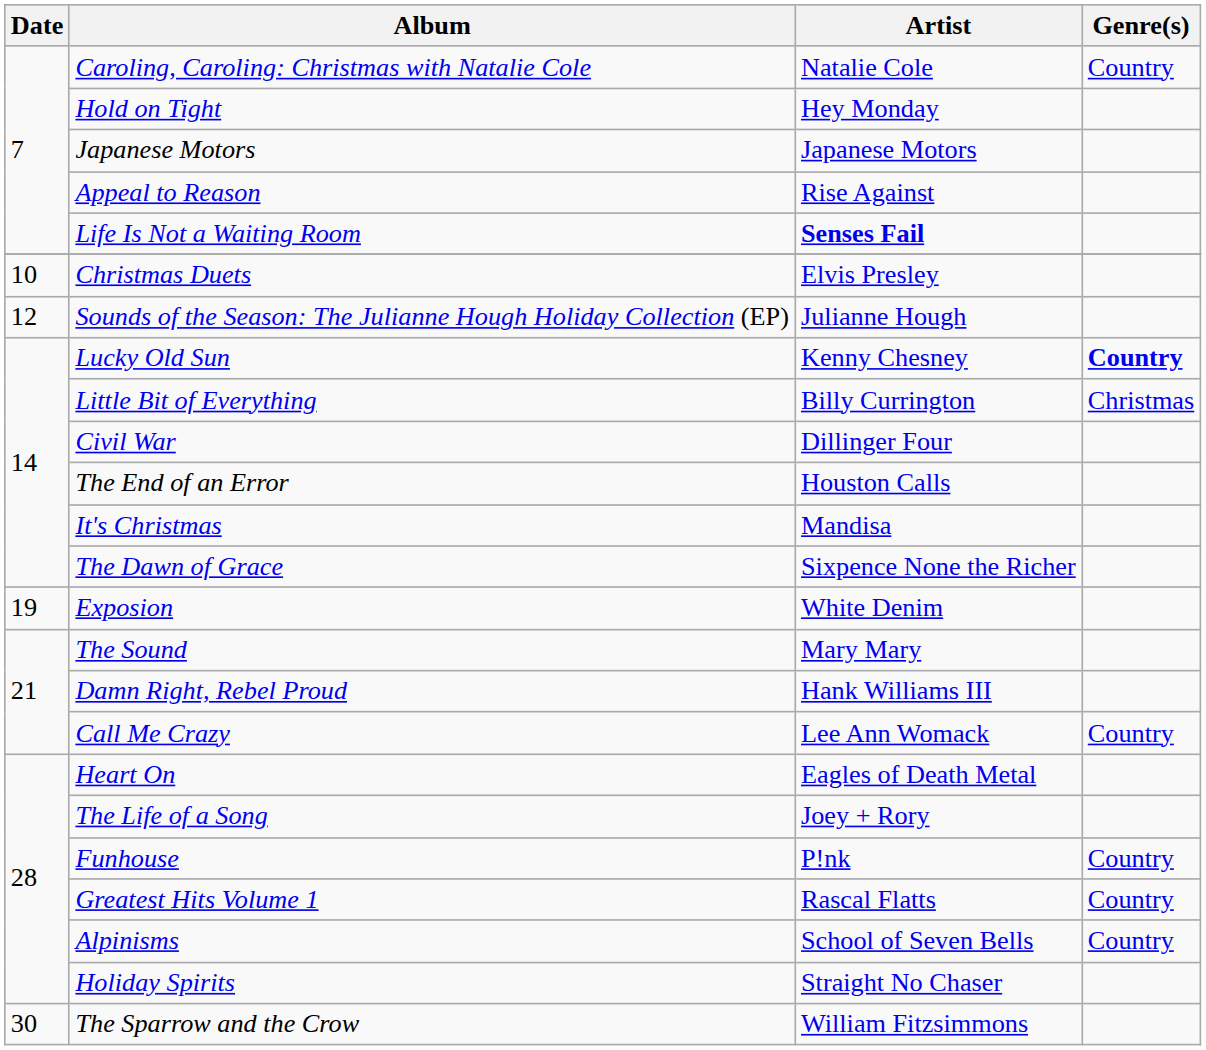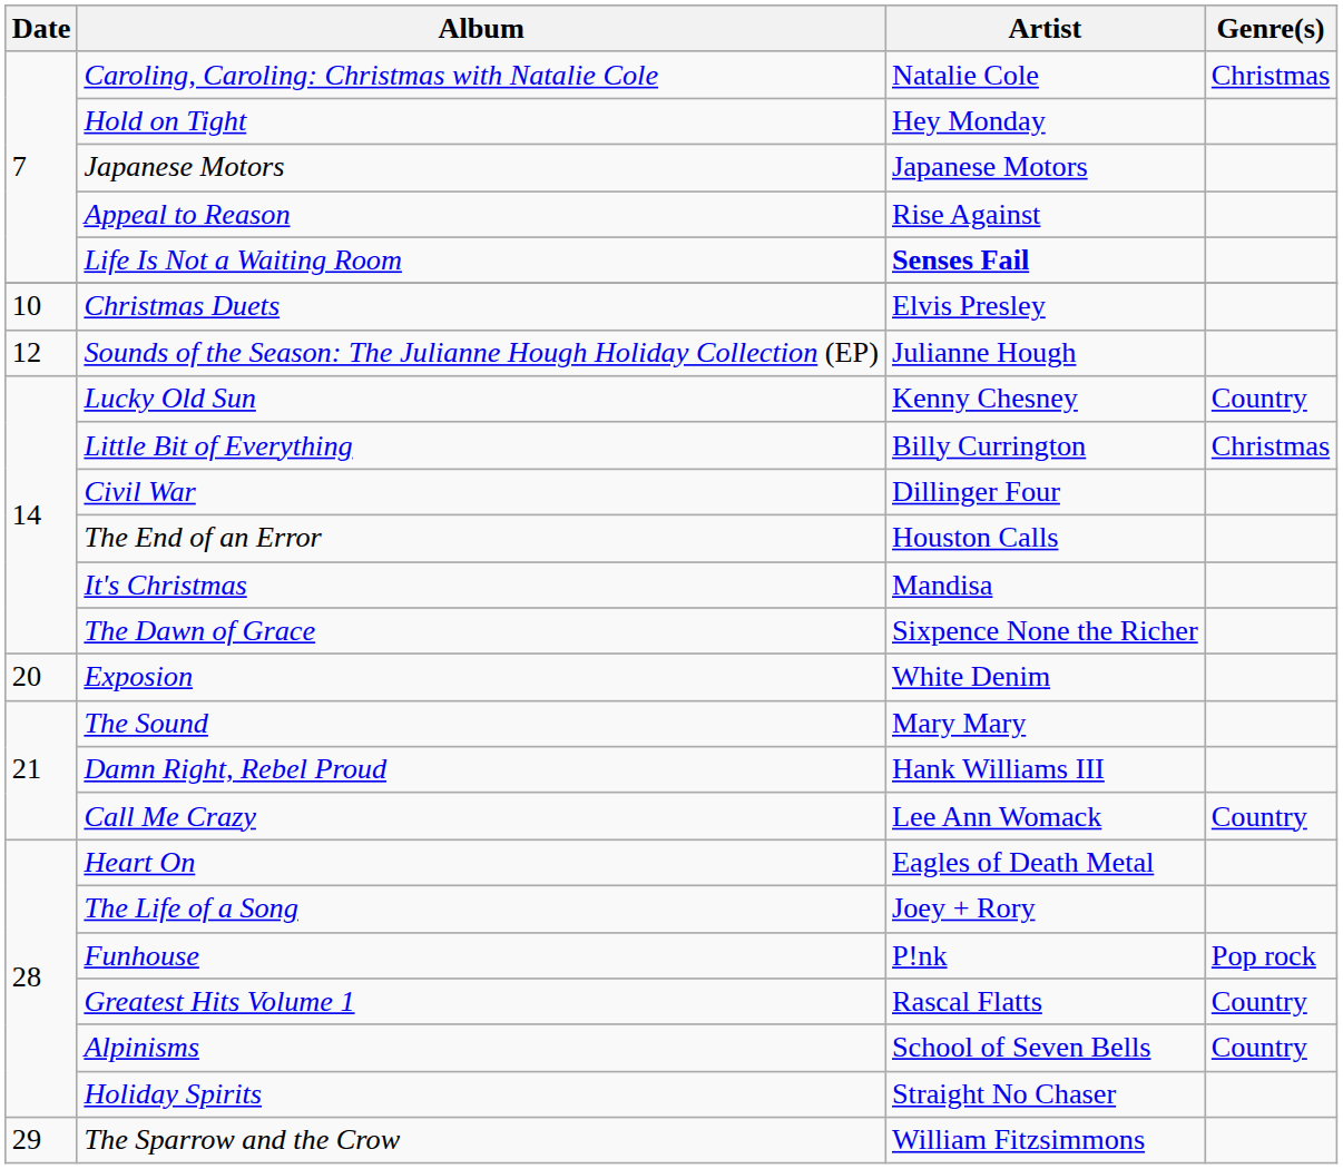Caroling, Caroling: Christmas with Natalie Cole | Genre(s): Country -> Christmas
Lucky Old Sun | Genre(s): bold -> normal
Exposion | Date: 19 -> 20
Funhouse | Genre(s): Country -> Pop rock
The Sparrow and the Crow | Date: 30 -> 29
